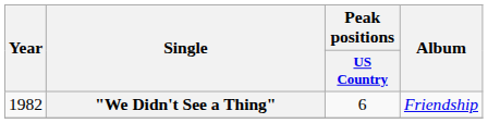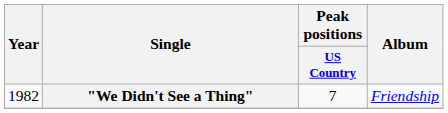"We Didn't See a Thing" | Peak positions / US Country: 6 -> 7
